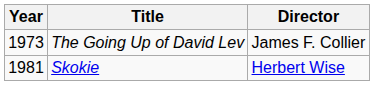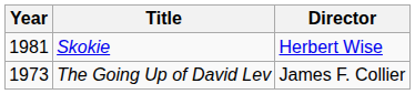rows swapped: The Going Up of David Lev <-> Skokie
